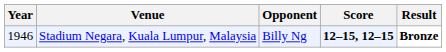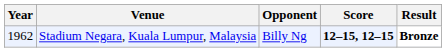Stadium Negara, Kuala Lumpur, Malaysia | Year: 1946 -> 1962
